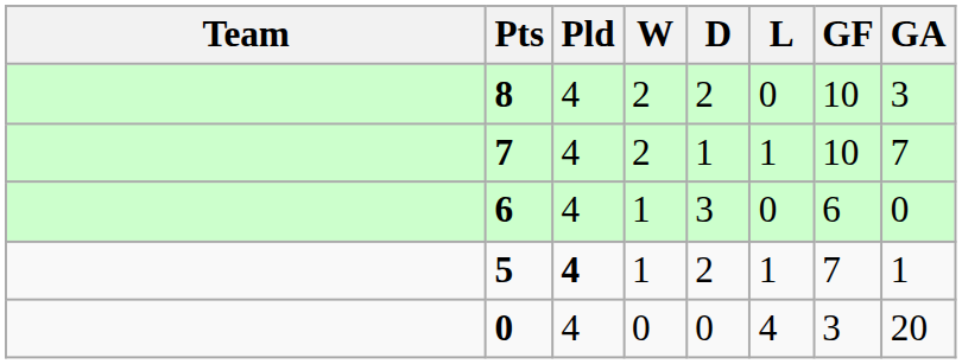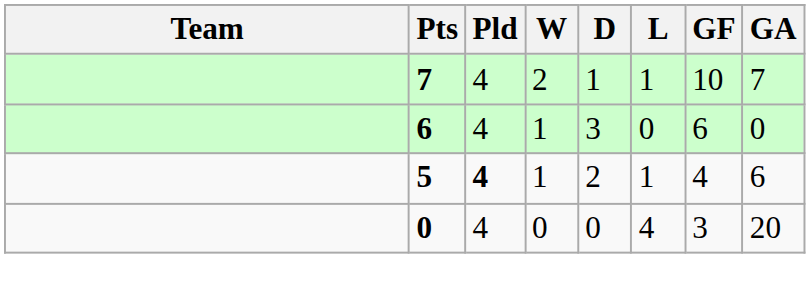- row: 8 | 4 | 2 | 2 | 0 | 10 | 3
5 | GF: 7 -> 4
5 | GA: 1 -> 6
